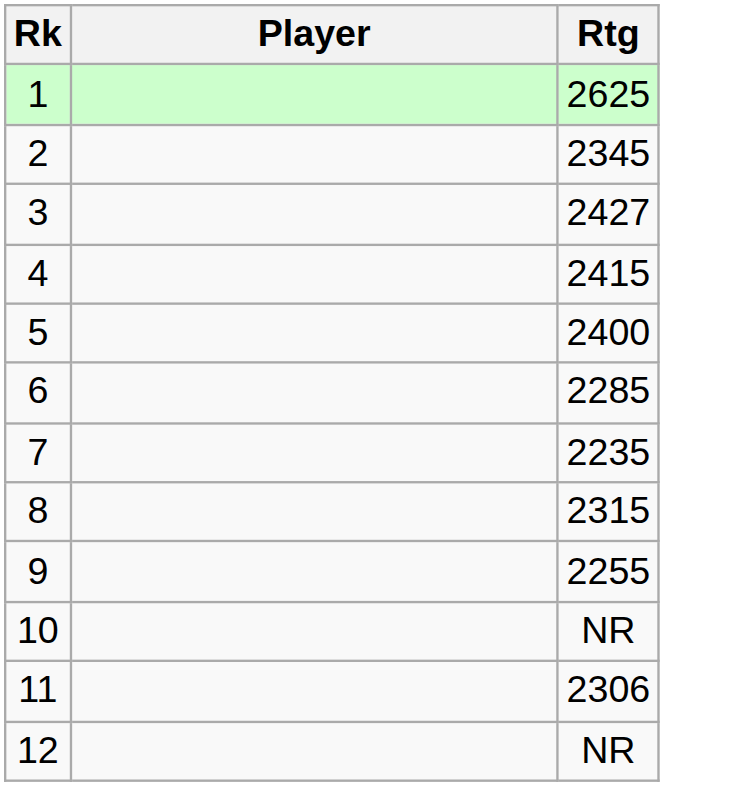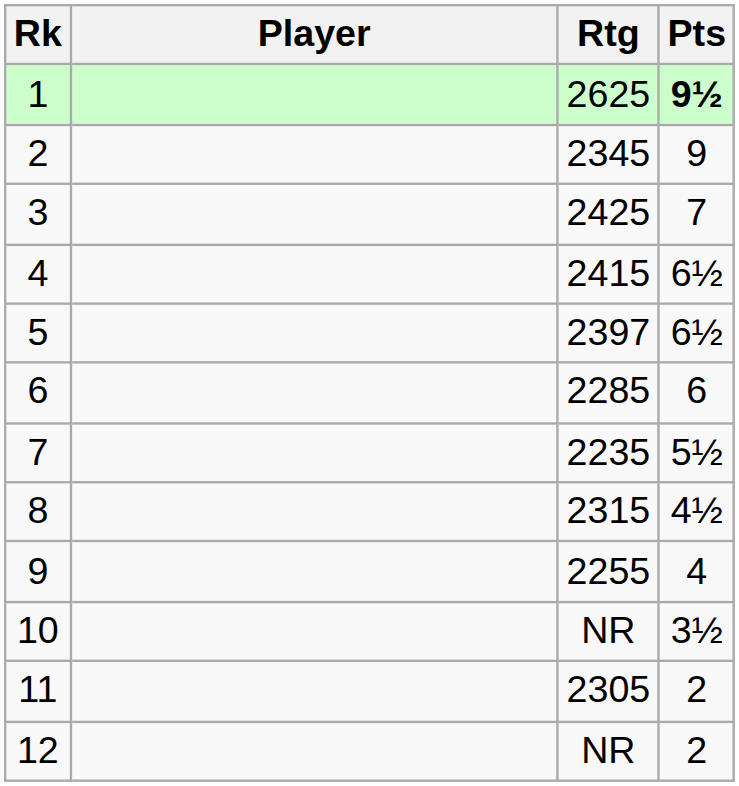+ column: Pts | 9½ | 9 | 7 | 6½ | 6½ | 6 | 5½ | 4½ | 4 | 3½ | 2 | 2
3 | Rtg: 2427 -> 2425
5 | Rtg: 2400 -> 2397
11 | Rtg: 2306 -> 2305
